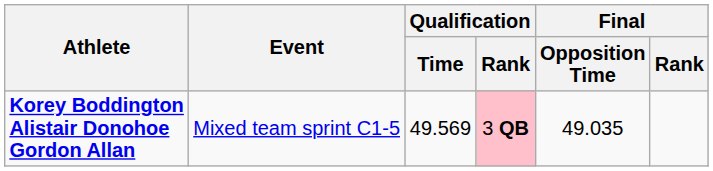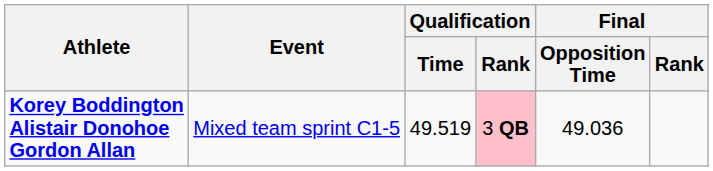Korey Boddington Alistair Donohoe Gordon Allan | Qualification / Time: 49.569 -> 49.519
Korey Boddington Alistair Donohoe Gordon Allan | Final / Opposition Time: 49.035 -> 49.036
